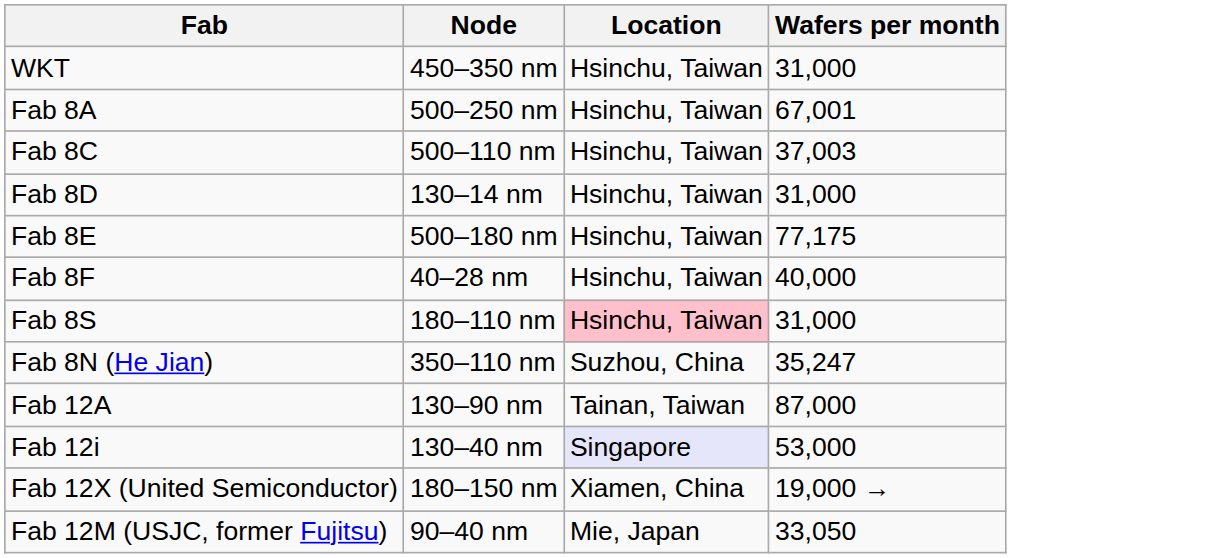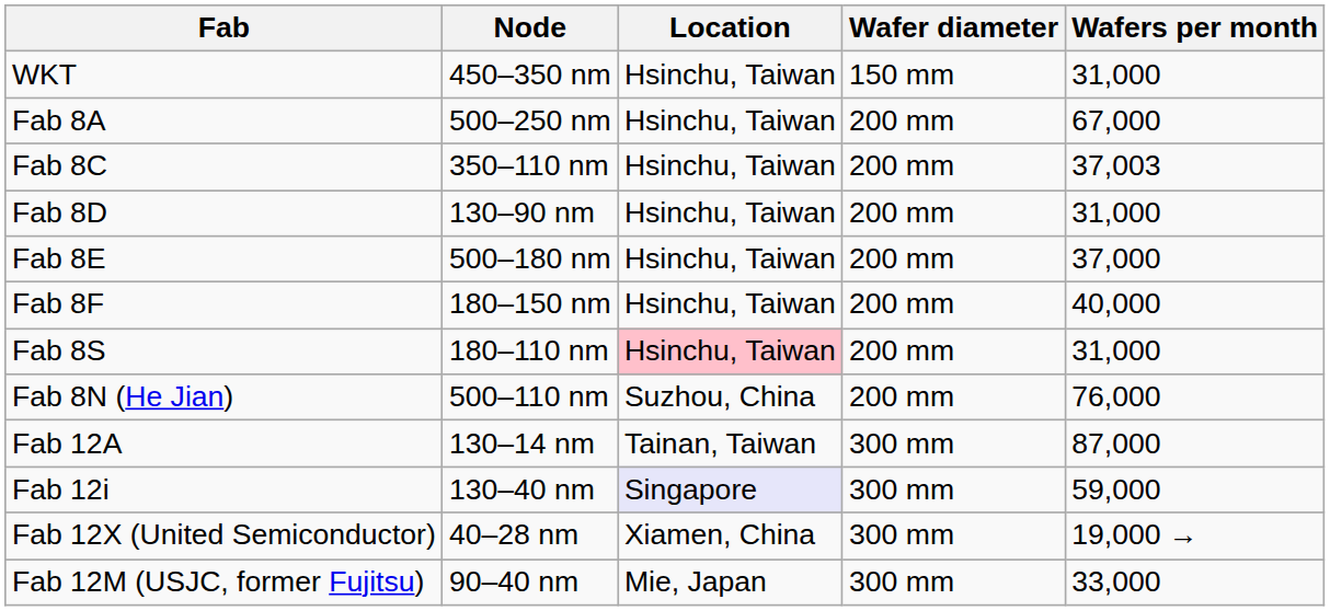+ column: Wafer diameter | 150 mm | 200 mm | 200 mm | 200 mm | 200 mm | 200 mm | 200 mm | 200 mm | 300 mm | 300 mm | 300 mm | 300 mm
Fab 8A | Wafers per month: 67,001 -> 67,000
Fab 8C | Node: 500–110 nm -> 350–110 nm
Fab 8D | Node: 130–14 nm -> 130–90 nm
Fab 8E | Wafers per month: 77,175 -> 37,000
Fab 8F | Node: 40–28 nm -> 180–150 nm
Fab 8N (He Jian) | Node: 350–110 nm -> 500–110 nm
Fab 8N (He Jian) | Wafers per month: 35,247 -> 76,000
Fab 12A | Node: 130–90 nm -> 130–14 nm
Fab 12i | Wafers per month: 53,000 -> 59,000
Fab 12X (United Semiconductor) | Node: 180–150 nm -> 40–28 nm
Fab 12M (USJC, former Fujitsu) | Wafers per month: 33,050 -> 33,000
